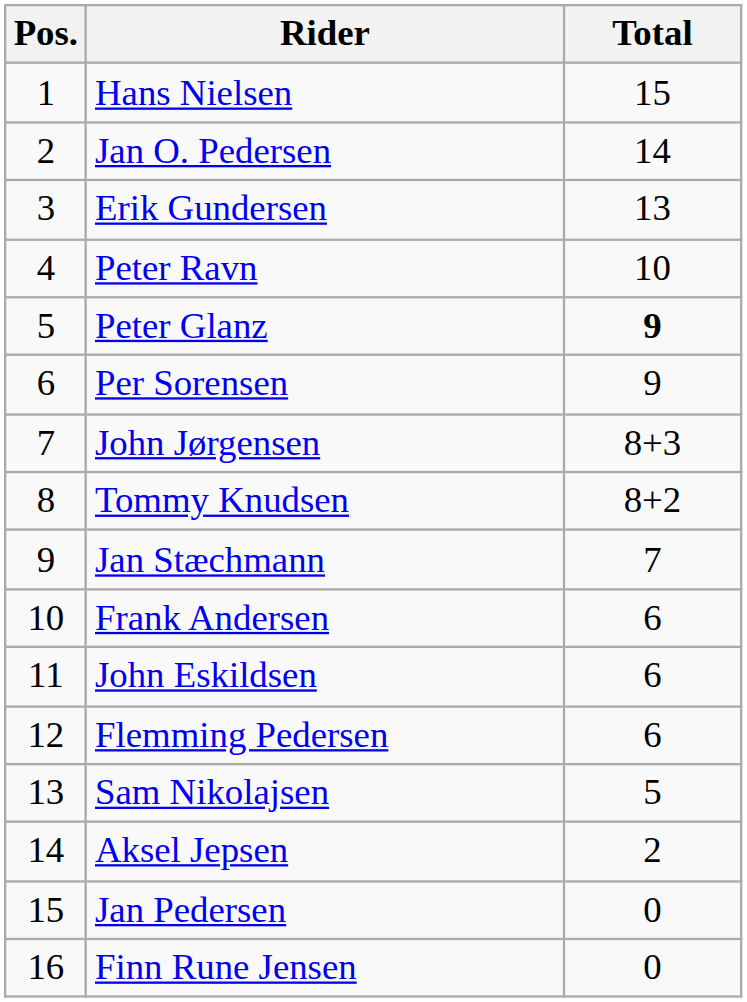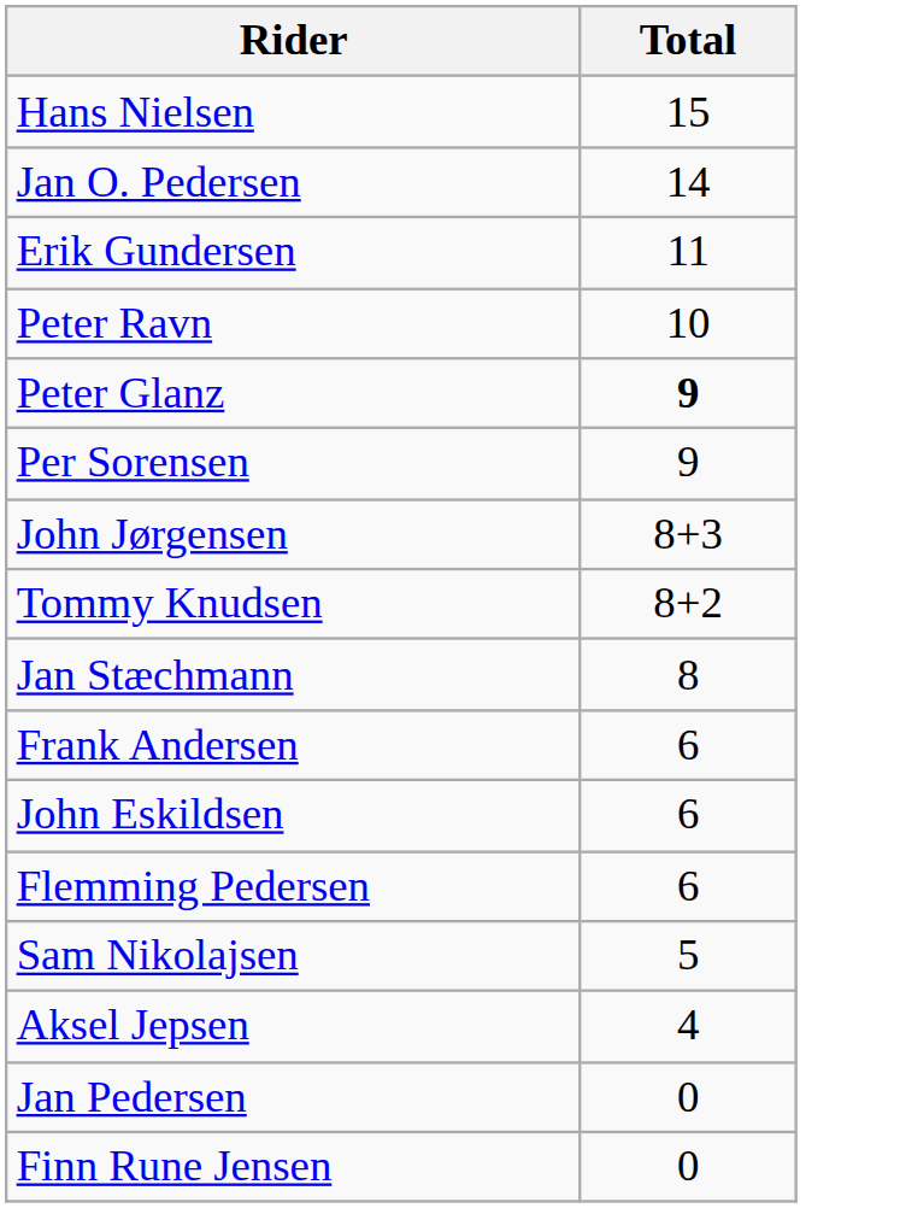- column: Pos. | 1 | 2 | 3 | 4 | 5 | 6 | 7 | 8 | 9 | 10 | 11 | 12 | 13 | 14 | 15 | 16
Erik Gundersen | Total: 13 -> 11
Jan Stæchmann | Total: 7 -> 8
Aksel Jepsen | Total: 2 -> 4
